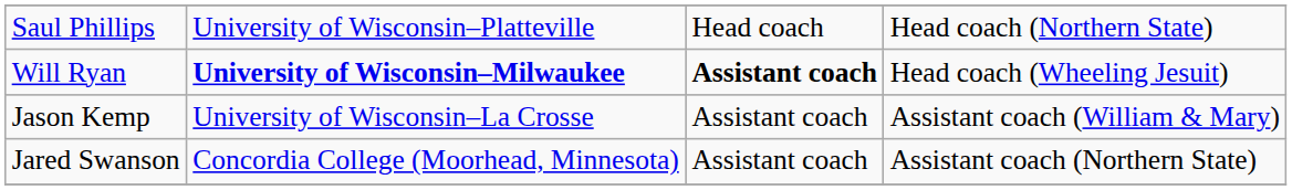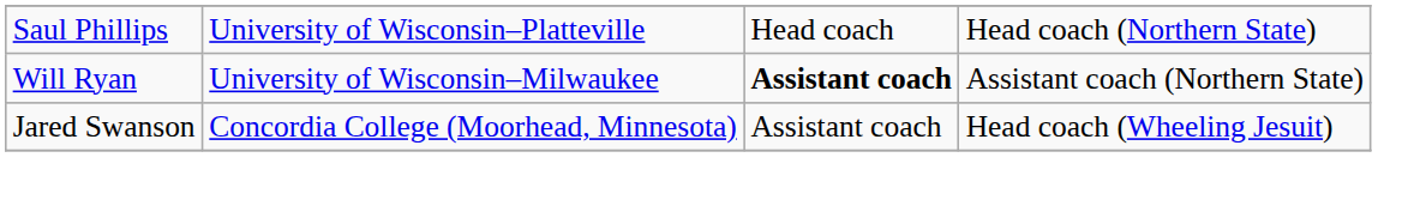Will Ryan | column 2: bold -> normal
Will Ryan | column 4: Head coach (Wheeling Jesuit) -> Assistant coach (Northern State)
- row: Jason Kemp | University of Wisconsin–La Crosse | Assistant coach | Assistant coach (William & Mary)
Jared Swanson | column 4: Assistant coach (Northern State) -> Head coach (Wheeling Jesuit)
